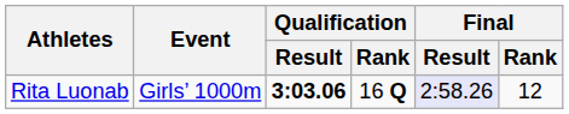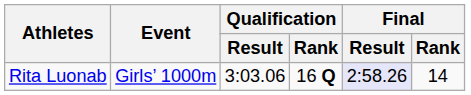Rita Luonab | Qualification / Result: bold -> normal
Rita Luonab | Final / Rank: 12 -> 14
